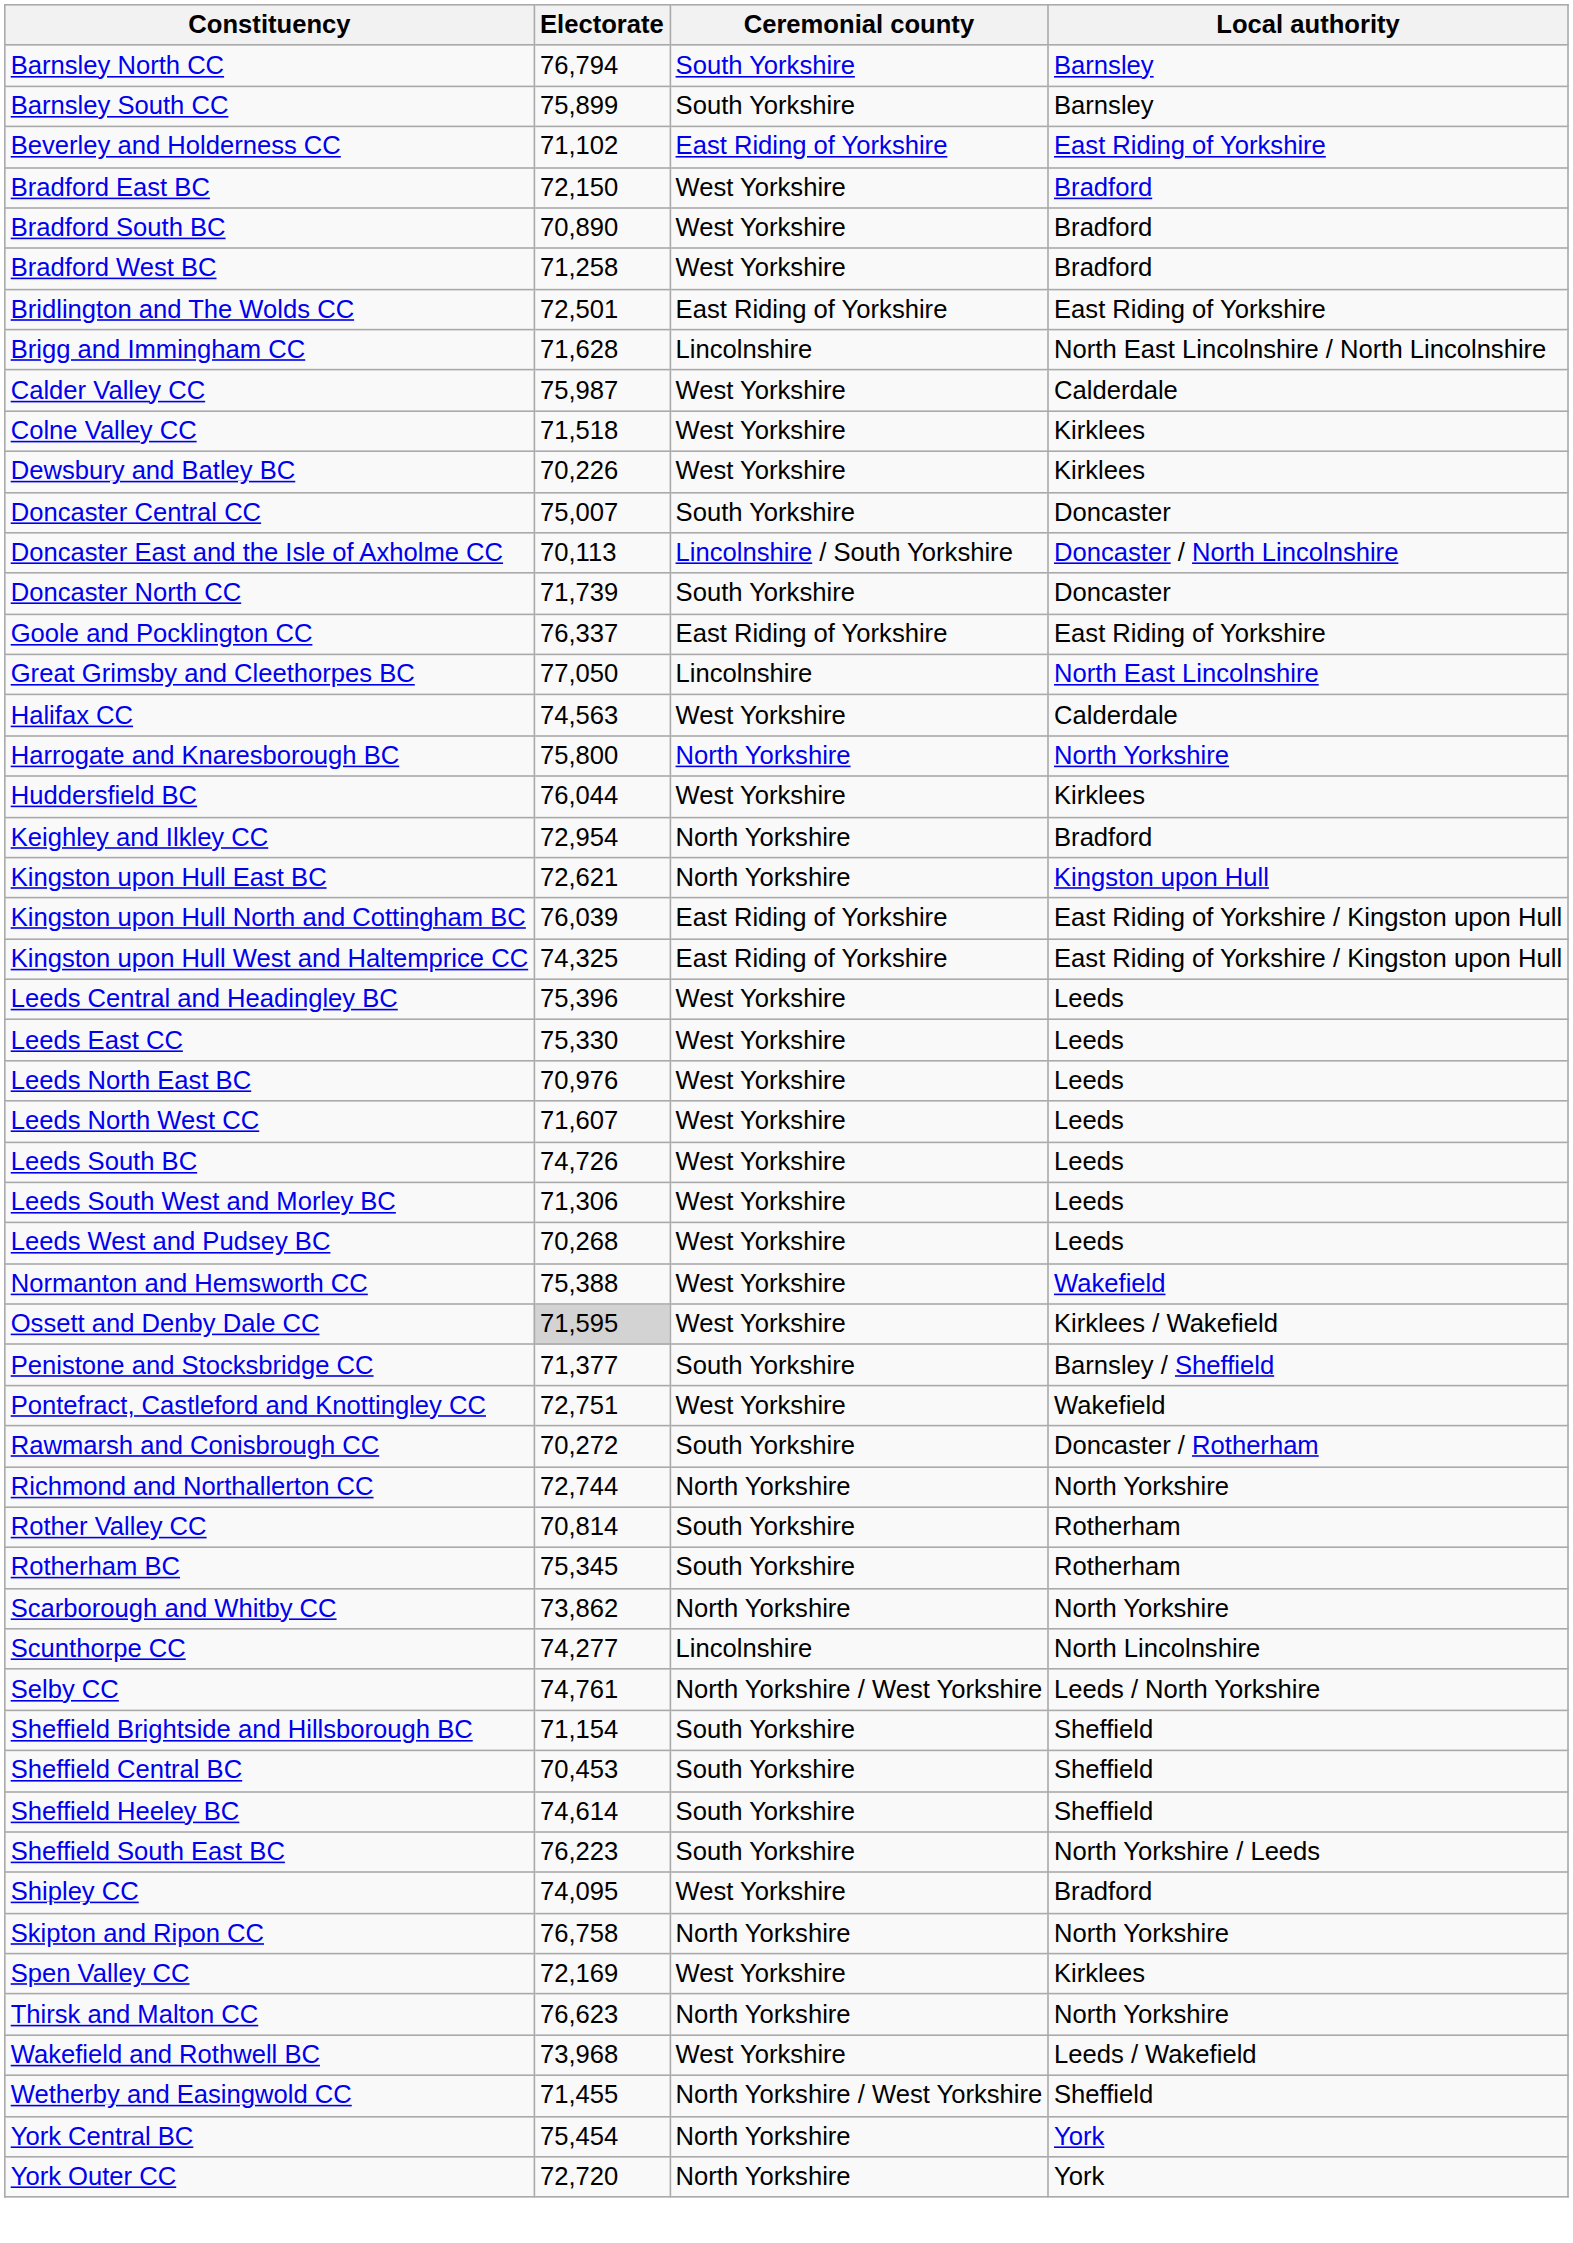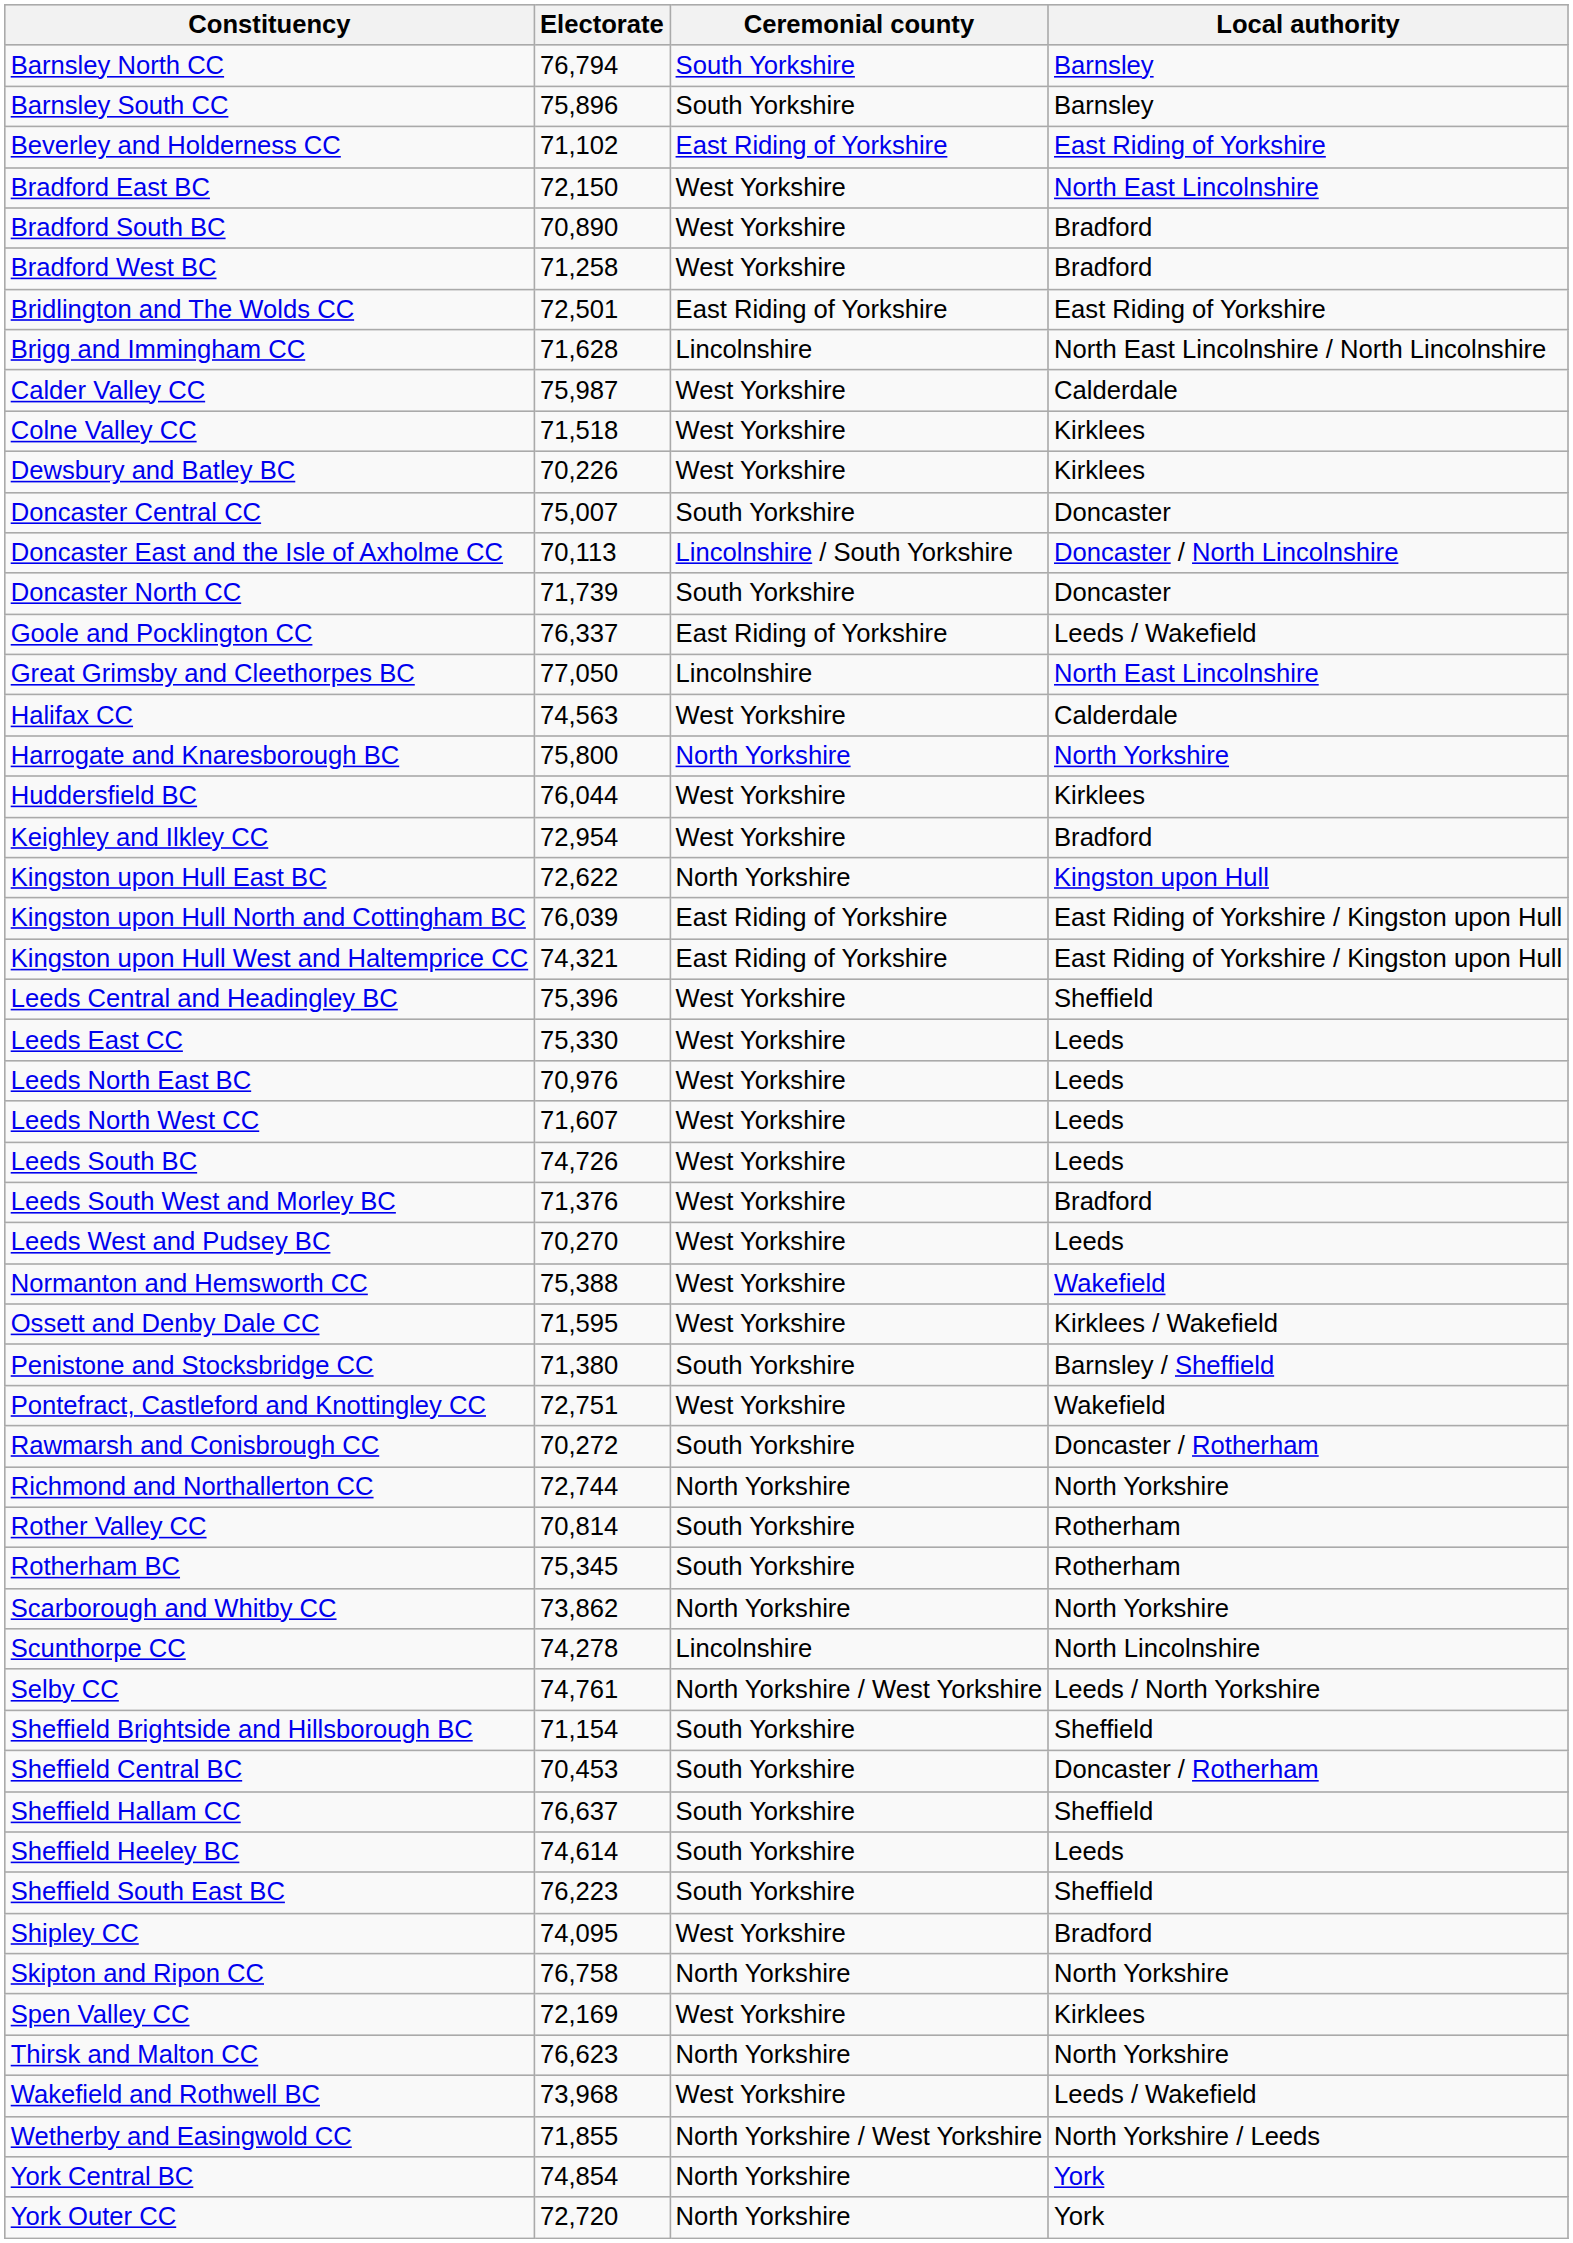Barnsley South CC | Electorate: 75,899 -> 75,896
Bradford East BC | Local authority: Bradford -> North East Lincolnshire
Goole and Pocklington CC | Local authority: East Riding of Yorkshire -> Leeds / Wakefield
Keighley and Ilkley CC | Ceremonial county: North Yorkshire -> West Yorkshire
Kingston upon Hull East BC | Electorate: 72,621 -> 72,622
Kingston upon Hull West and Haltemprice CC | Electorate: 74,325 -> 74,321
Leeds Central and Headingley BC | Local authority: Leeds -> Sheffield
Leeds South West and Morley BC | Electorate: 71,306 -> 71,376
Leeds South West and Morley BC | Local authority: Leeds -> Bradford
Leeds West and Pudsey BC | Electorate: 70,268 -> 70,270
Ossett and Denby Dale CC | Electorate: lightgrey background -> no background
Penistone and Stocksbridge CC | Electorate: 71,377 -> 71,380
Scunthorpe CC | Electorate: 74,277 -> 74,278
Sheffield Central BC | Local authority: Sheffield -> Doncaster / Rotherham
+ row: Sheffield Hallam CC | 76,637 | South Yorkshire | Sheffield
Sheffield Heeley BC | Local authority: Sheffield -> Leeds
Sheffield South East BC | Local authority: North Yorkshire / Leeds -> Sheffield
Wetherby and Easingwold CC | Electorate: 71,455 -> 71,855
Wetherby and Easingwold CC | Local authority: Sheffield -> North Yorkshire / Leeds
York Central BC | Electorate: 75,454 -> 74,854
